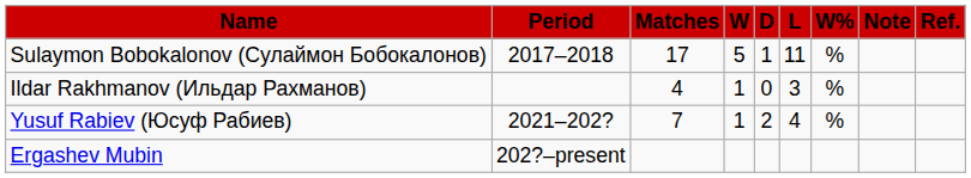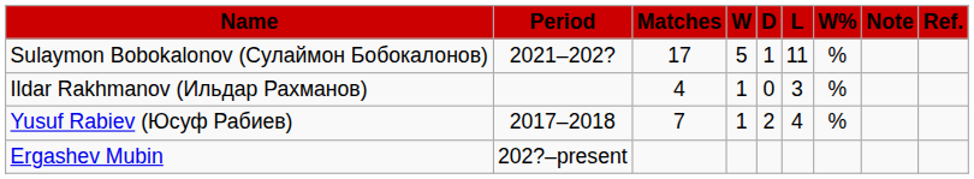Sulaymon Bobokalonov (Сулаймон Бобокалонов) | Period: 2017–2018 -> 2021–202?
Yusuf Rabiev (Юсуф Рабиев) | Period: 2021–202? -> 2017–2018
